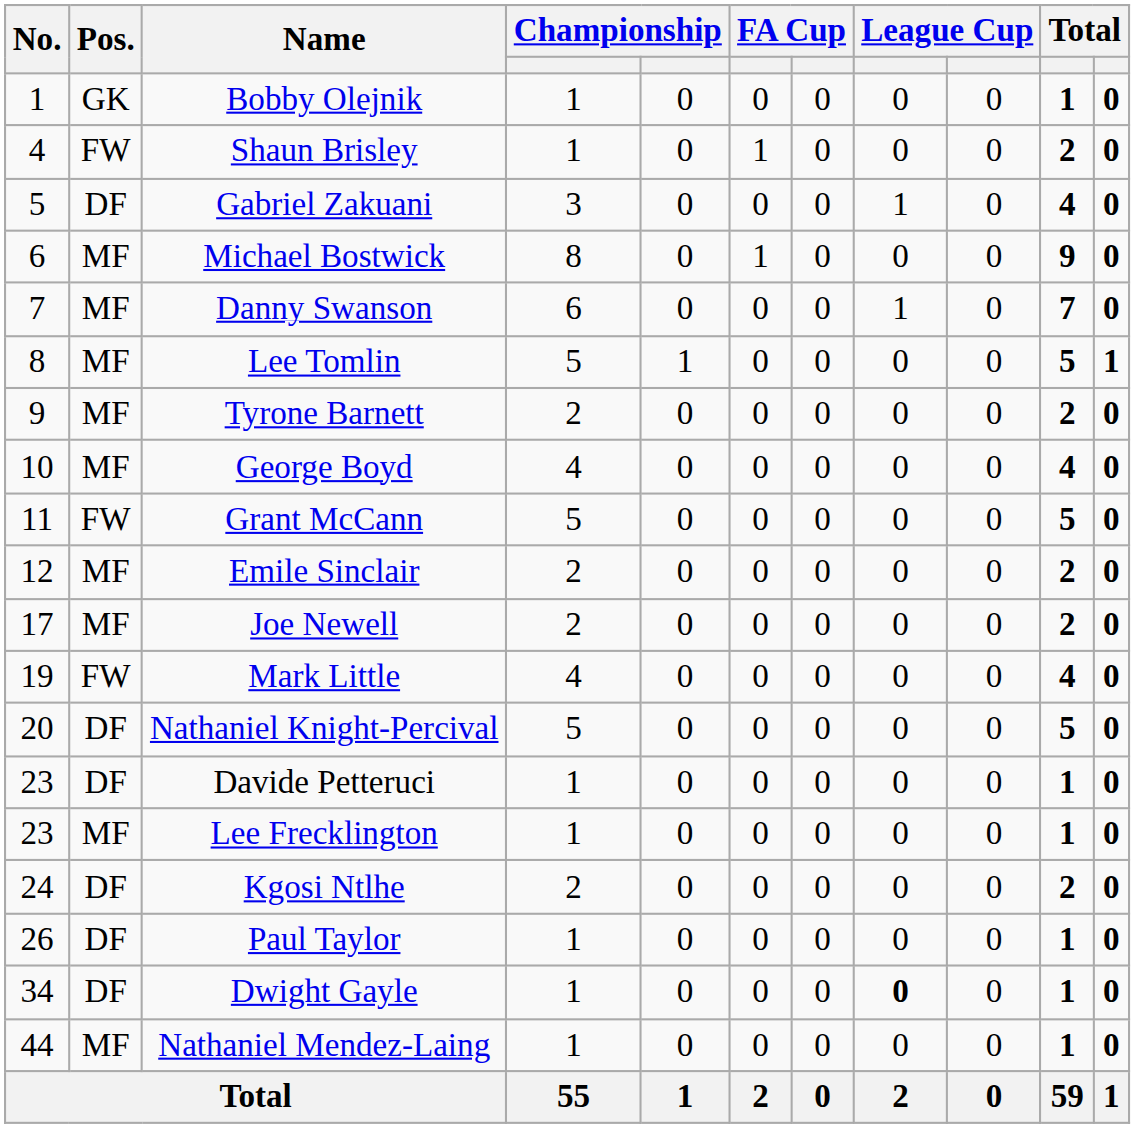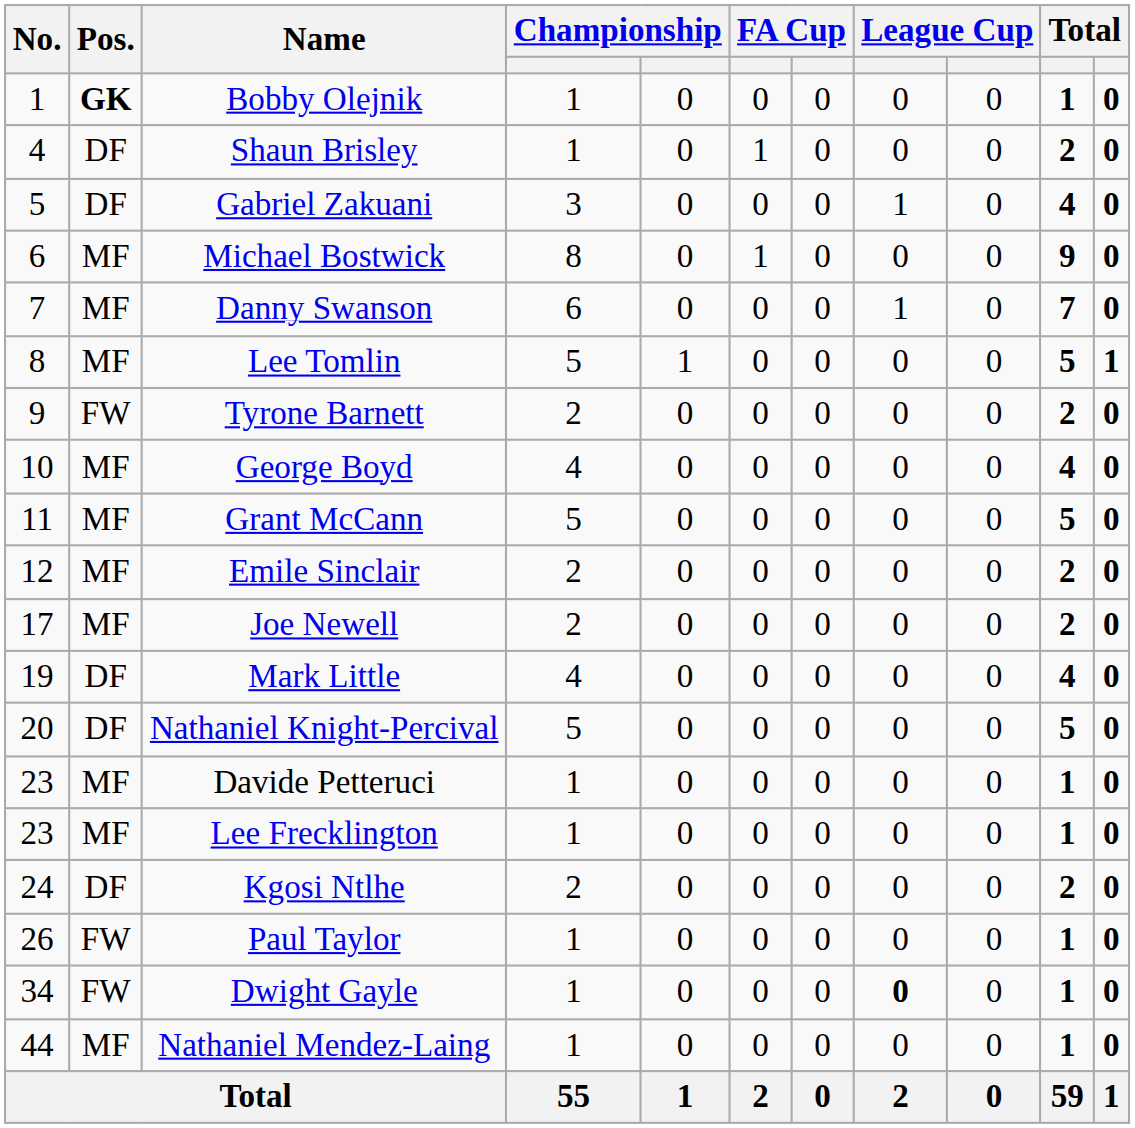Bobby Olejnik | Pos.: normal -> bold
Shaun Brisley | Pos.: FW -> DF
Tyrone Barnett | Pos.: MF -> FW
Grant McCann | Pos.: FW -> MF
Mark Little | Pos.: FW -> DF
Davide Petteruci | Pos.: DF -> MF
Paul Taylor | Pos.: DF -> FW
Dwight Gayle | Pos.: DF -> FW
